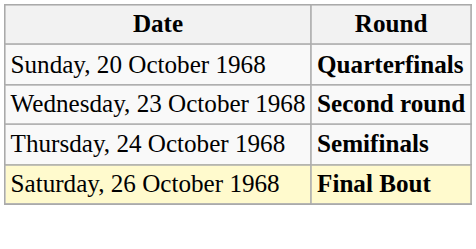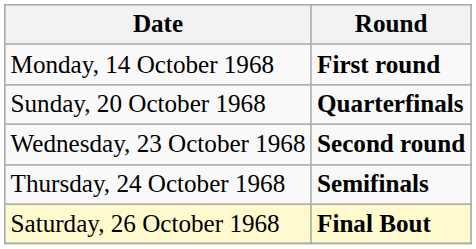+ row: Monday, 14 October 1968 | First round
